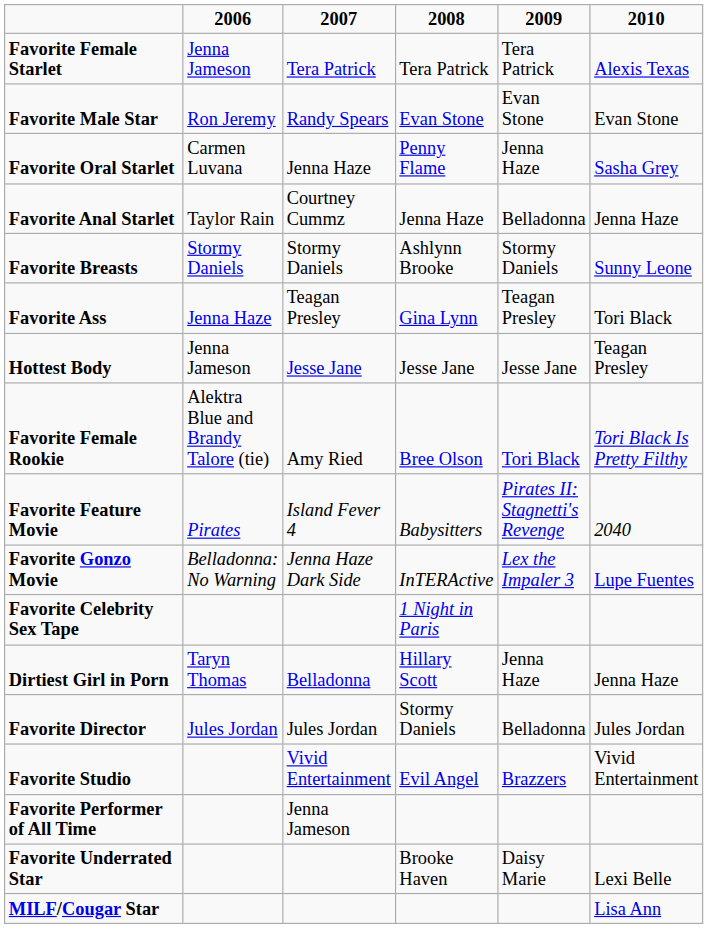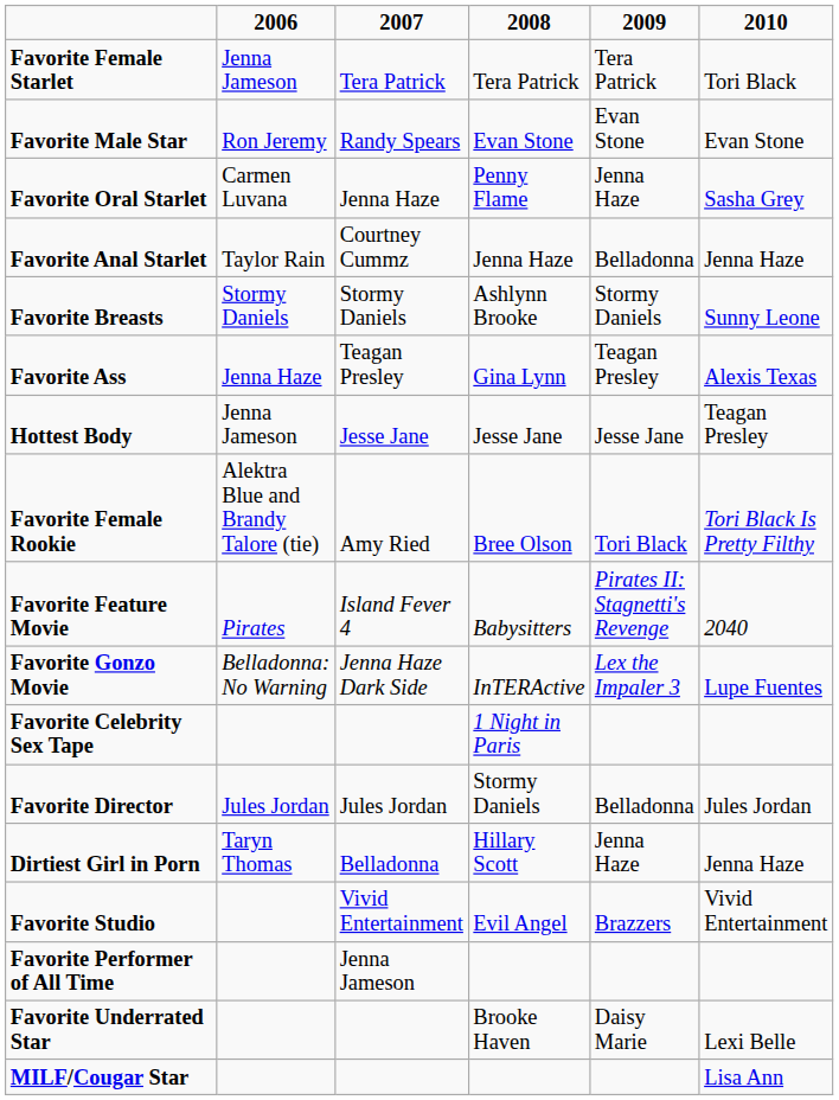Favorite Female Starlet | column 6: Alexis Texas -> Tori Black
Favorite Ass | column 6: Tori Black -> Alexis Texas
rows swapped: Favorite Director <-> Dirtiest Girl in Porn
